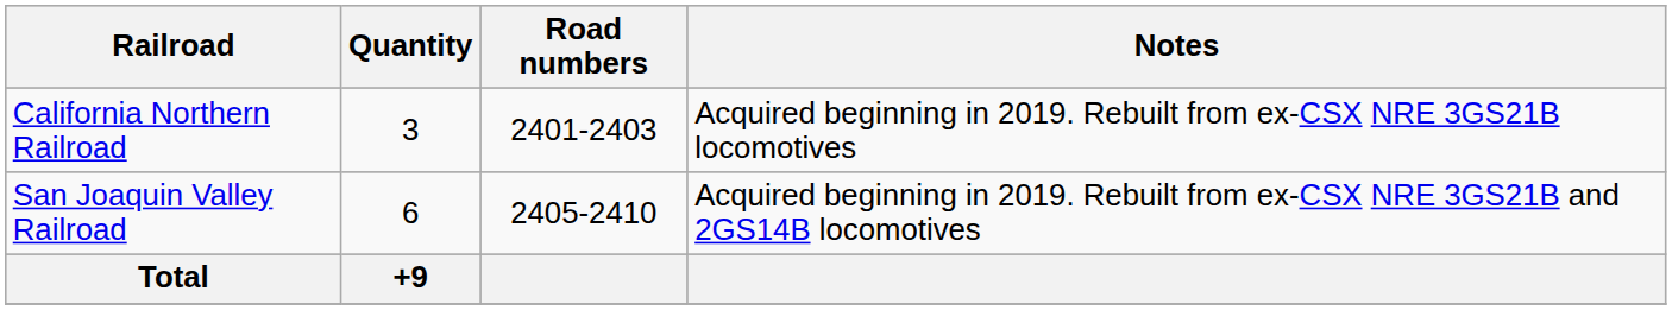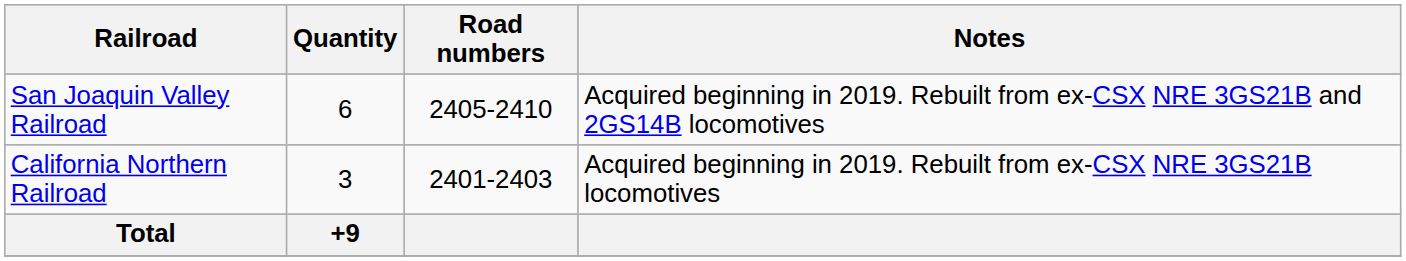rows swapped: San Joaquin Valley Railroad <-> California Northern Railroad
